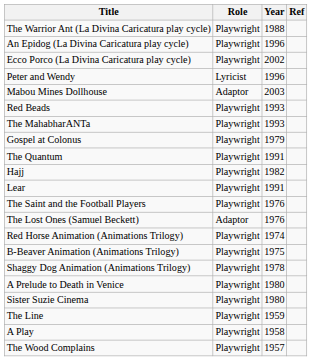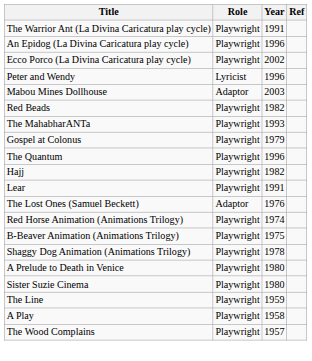The Warrior Ant (La Divina Caricatura play cycle) | Year: 1988 -> 1991
Red Beads | Year: 1993 -> 1982
The Quantum | Year: 1991 -> 1996
- row: The Saint and the Football Players | Playwright | 1976
